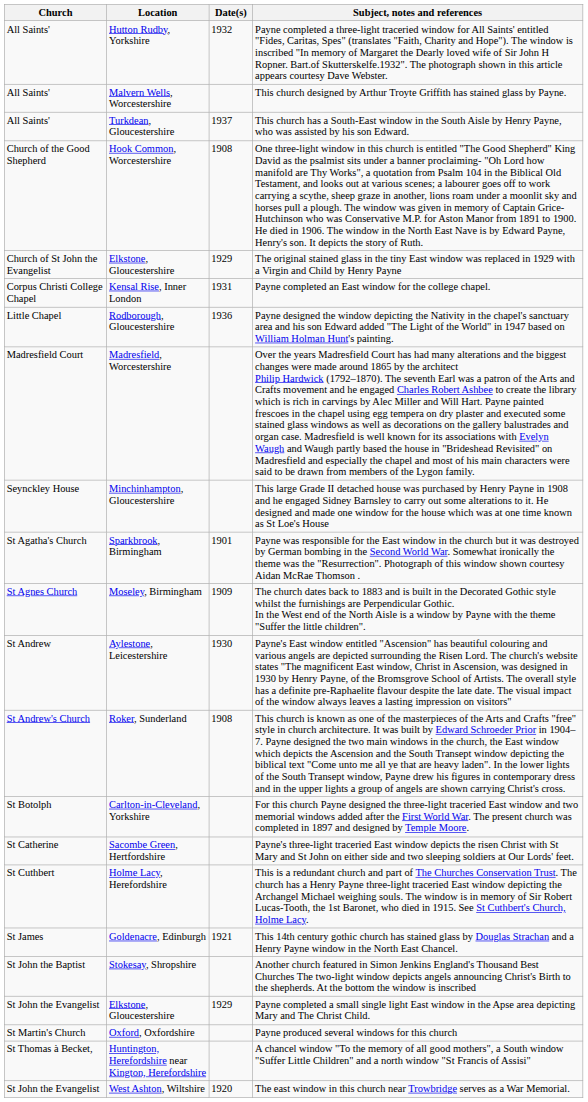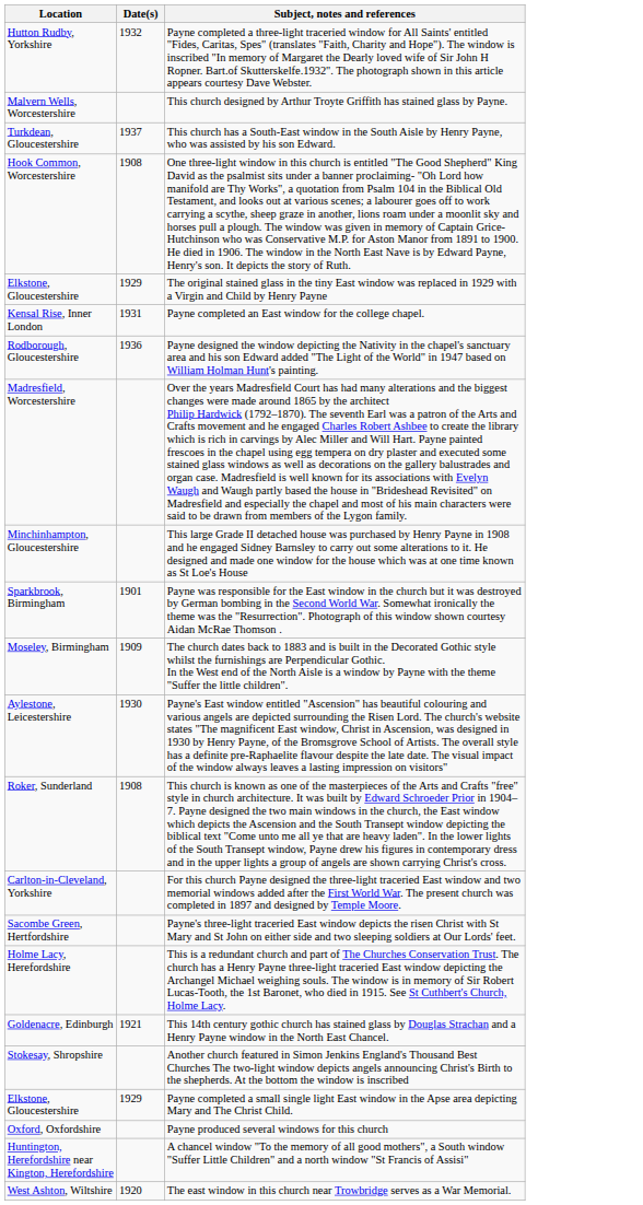- column: Church | All Saints' | All Saints' | All Saints' | Church of the Good Shepherd | Church of St John the Evangelist | Corpus Christi College Chapel | Little Chapel | Madresfield Court | Seynckley House | St Agatha's Church | St Agnes Church | St Andrew | St Andrew's Church | St Botolph | St Catherine | St Cuthbert | St James | St John the Baptist | St John the Evangelist | St Martin's Church | St Thomas à Becket, | St John the Evangelist
